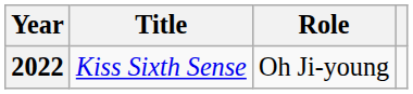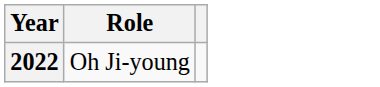- column: Title | Kiss Sixth Sense
